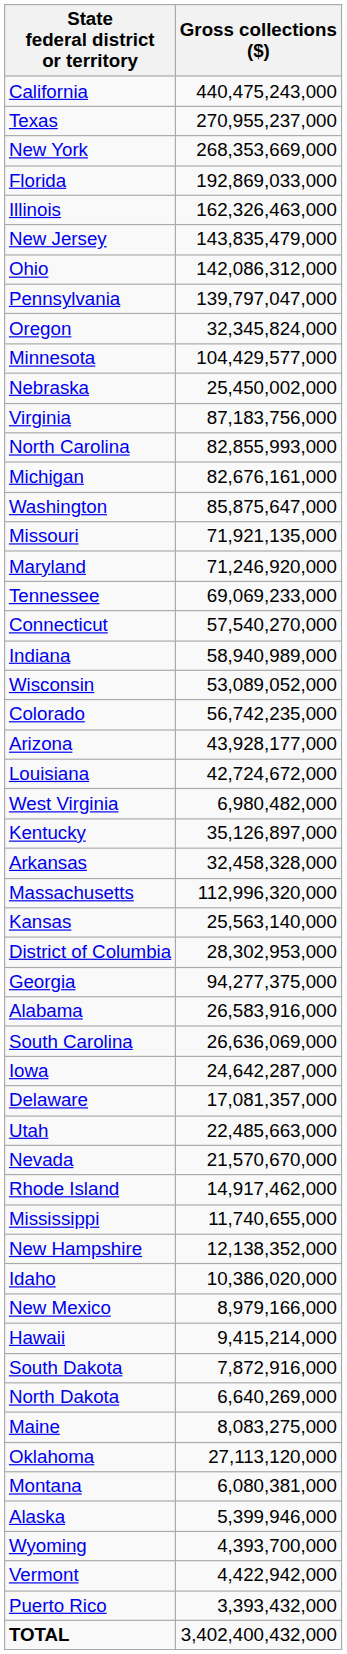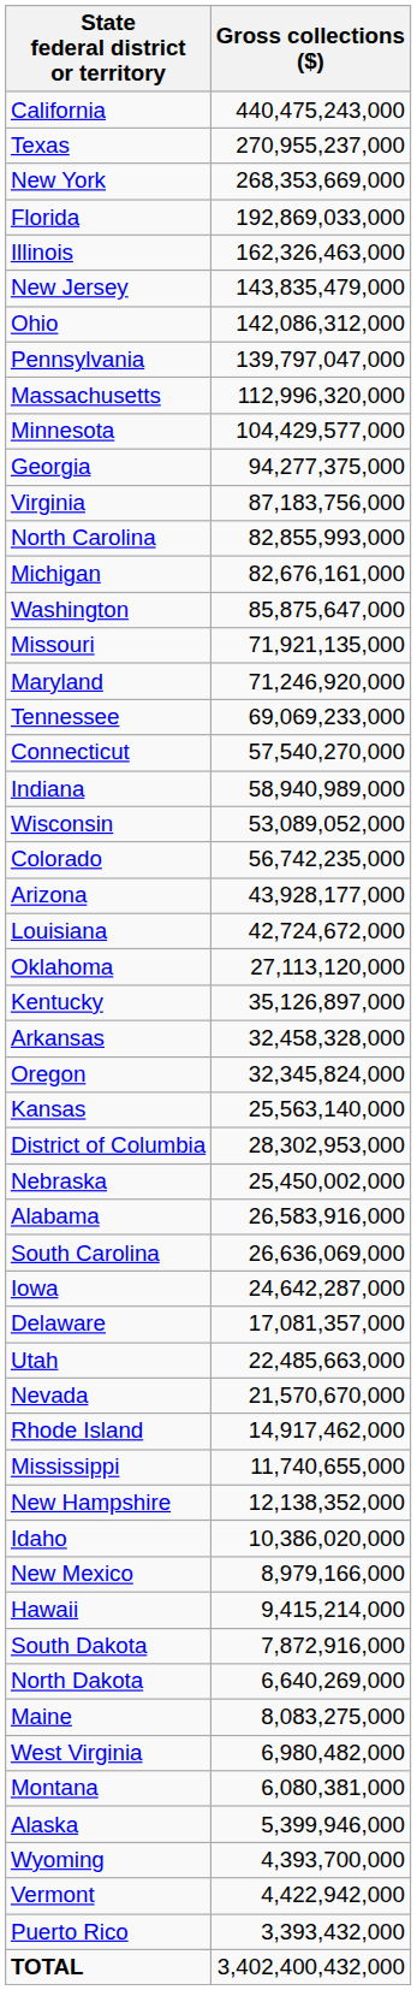rows swapped: Massachusetts <-> Oregon
rows swapped: Georgia <-> Nebraska
rows swapped: Oklahoma <-> West Virginia
